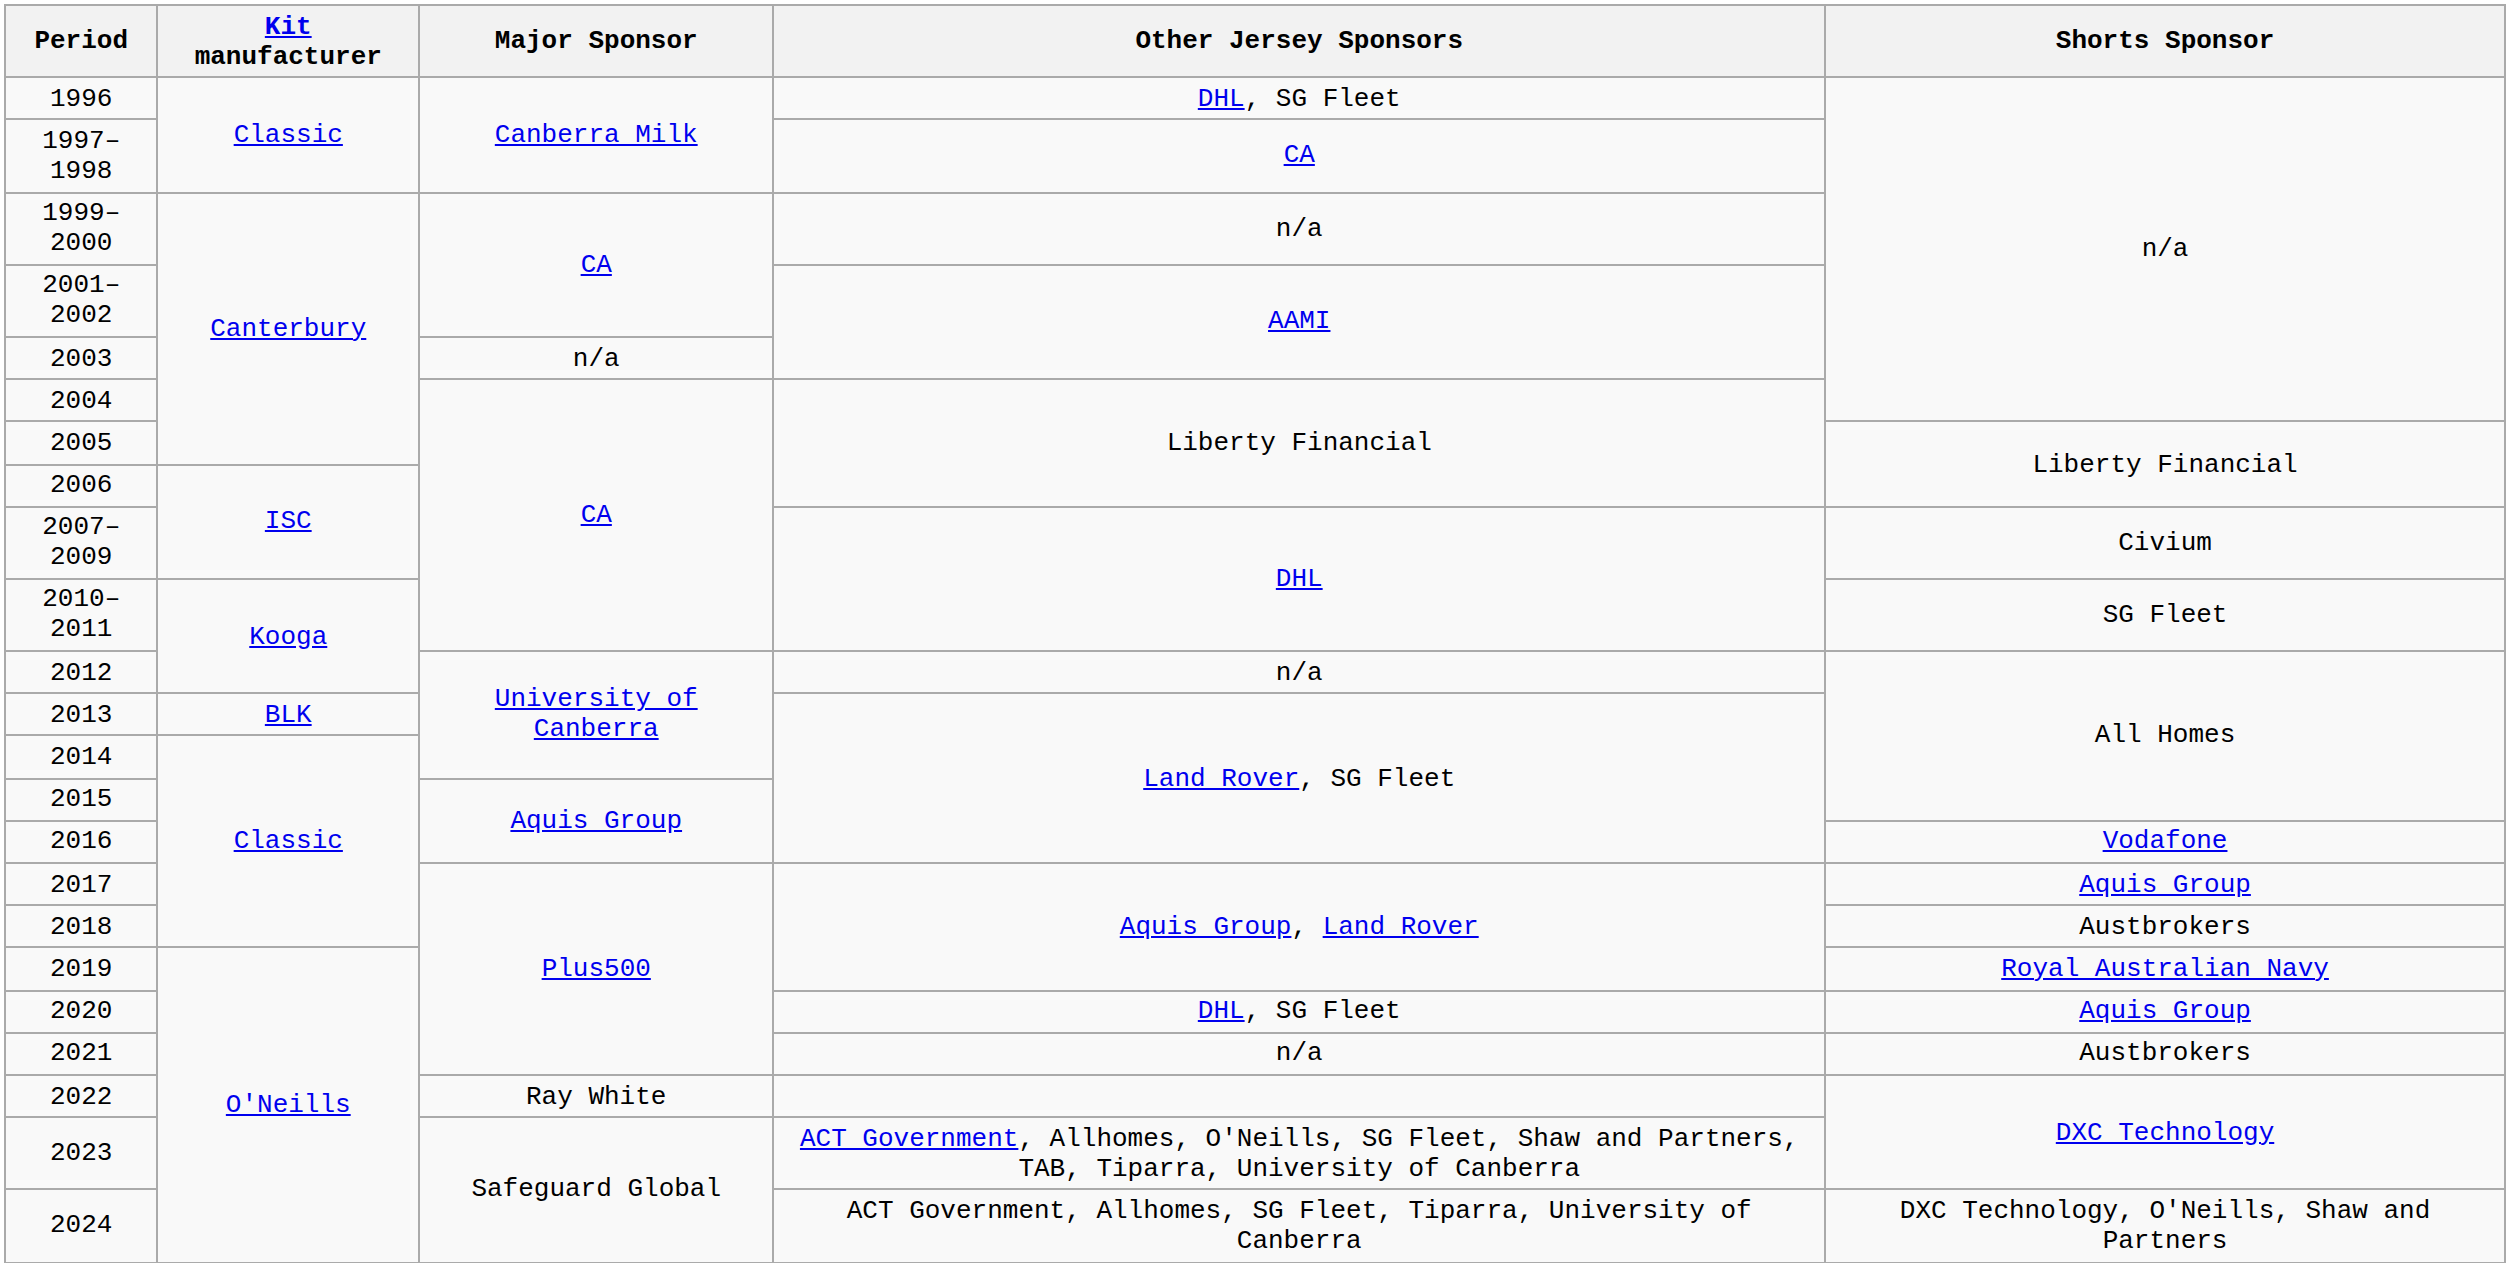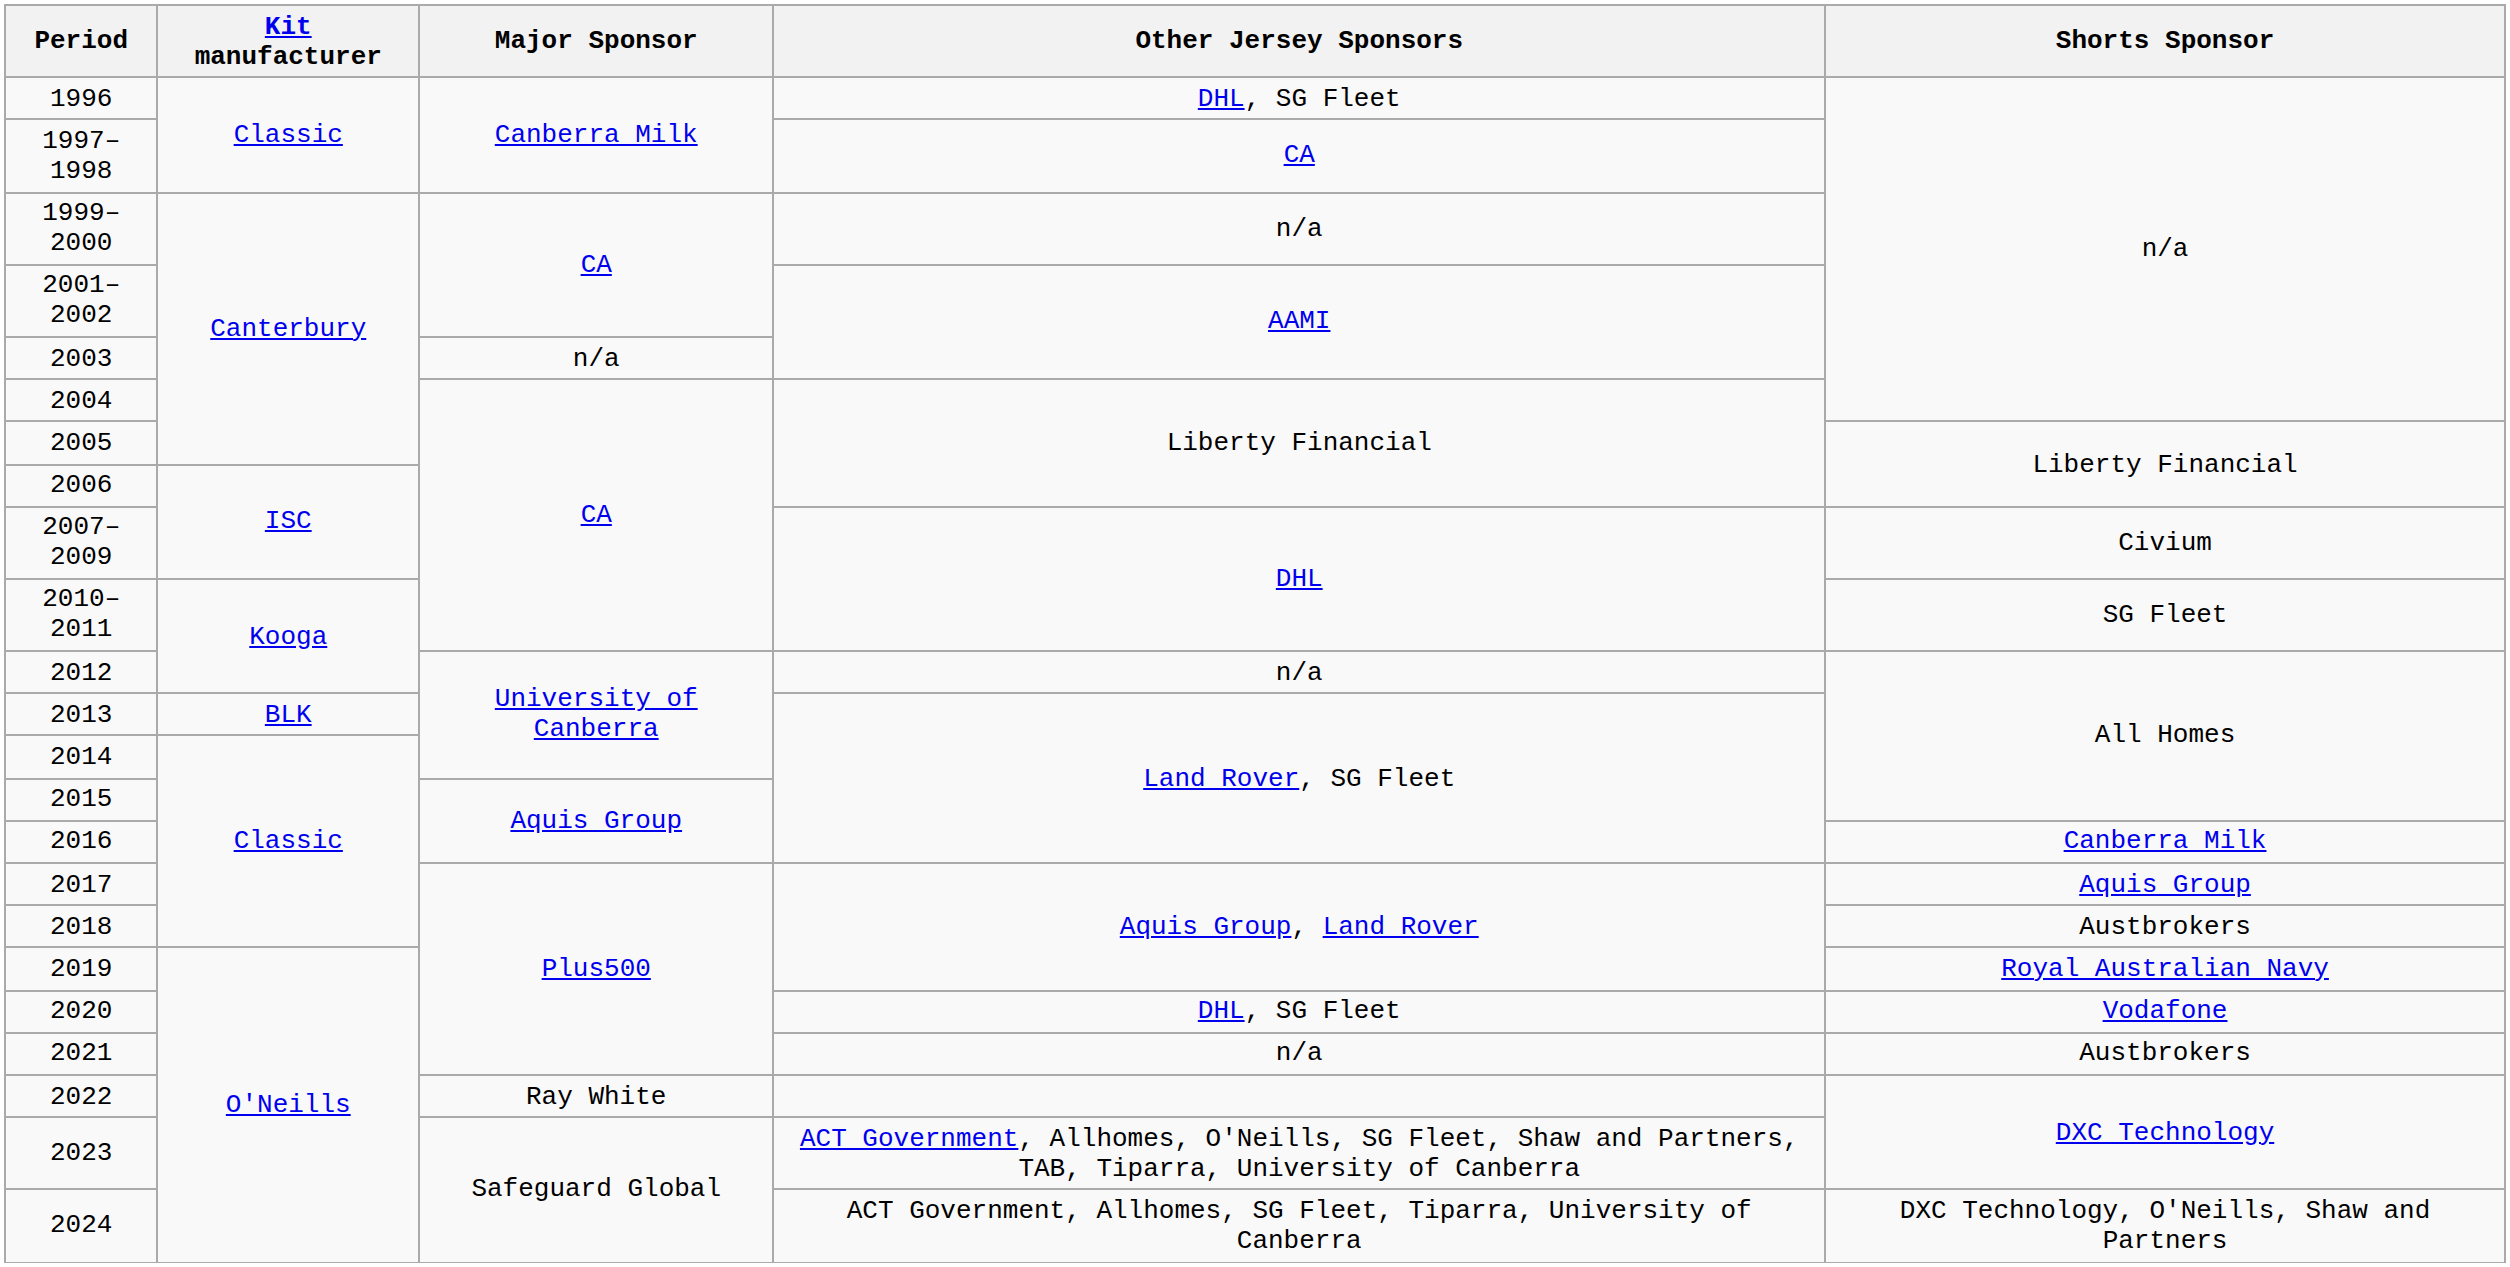2016 | Shorts Sponsor: Vodafone -> Canberra Milk
2020 | Shorts Sponsor: Aquis Group -> Vodafone
